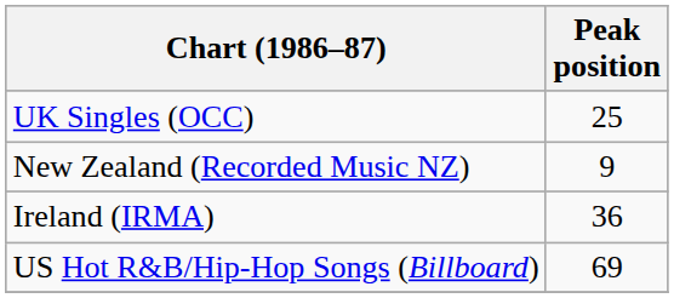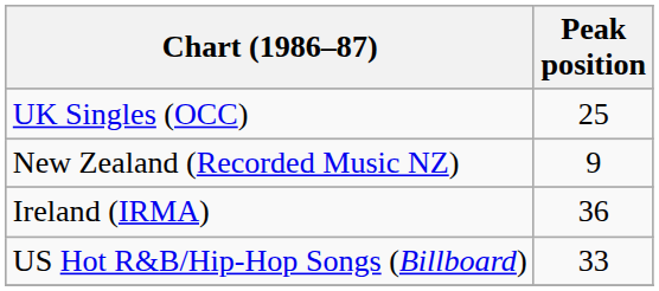US Hot R&B/Hip-Hop Songs (Billboard) | Peak position: 69 -> 33
